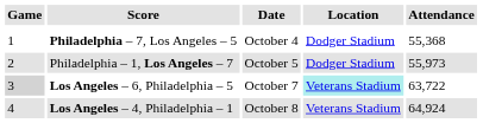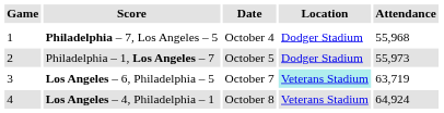Philadelphia – 7, Los Angeles – 5 | Attendance: 55,368 -> 55,968
Los Angeles – 6, Philadelphia – 5 | Game: lightgrey background -> no background
Los Angeles – 6, Philadelphia – 5 | Attendance: 63,722 -> 63,719
